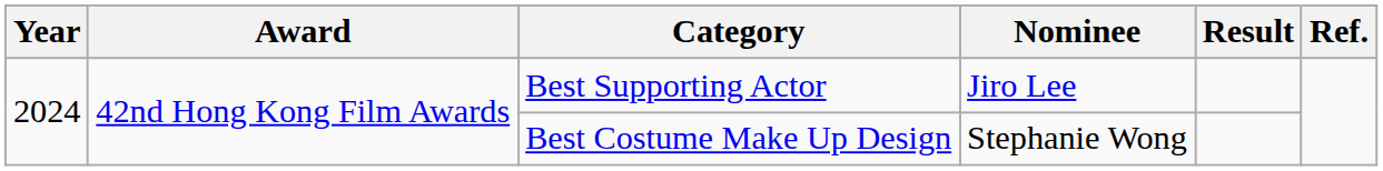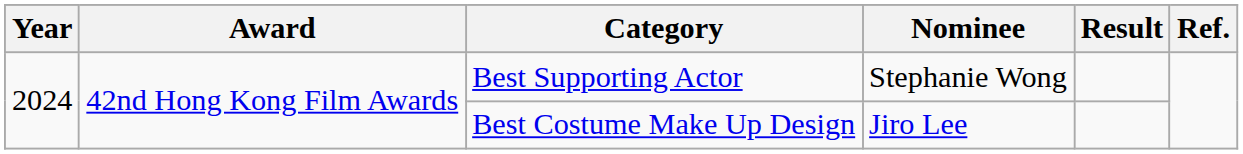Best Supporting Actor | Nominee: Jiro Lee -> Stephanie Wong
Best Costume Make Up Design | Nominee: Stephanie Wong -> Jiro Lee
